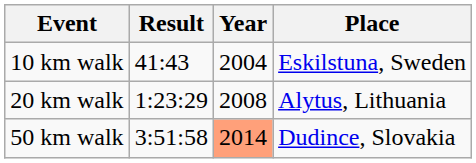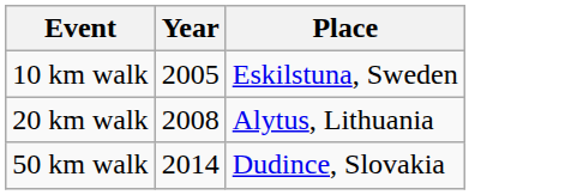- column: Result | 41:43 | 1:23:29 | 3:51:58
10 km walk | Year: 2004 -> 2005
50 km walk | Year: lightsalmon background -> no background
